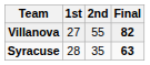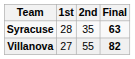rows swapped: Villanova <-> Syracuse
